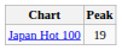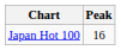Japan Hot 100 | Peak: 19 -> 16
